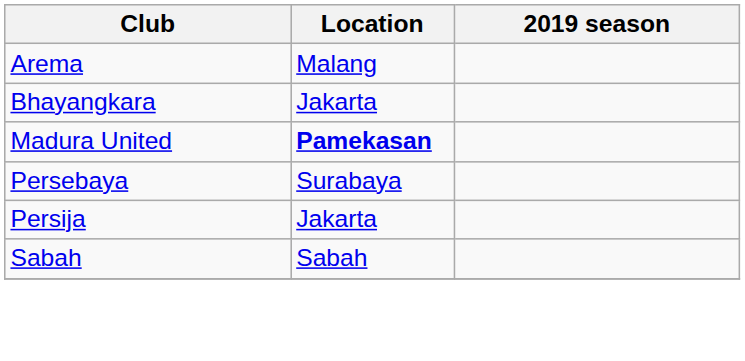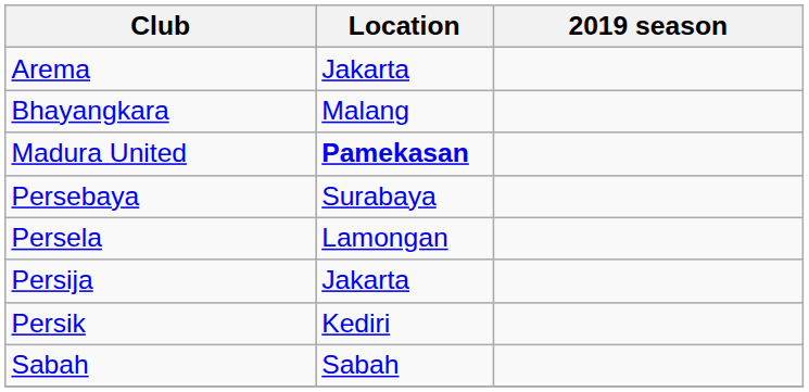Arema | Location: Malang -> Jakarta
Bhayangkara | Location: Jakarta -> Malang
+ row: Persela | Lamongan
+ row: Persik | Kediri
